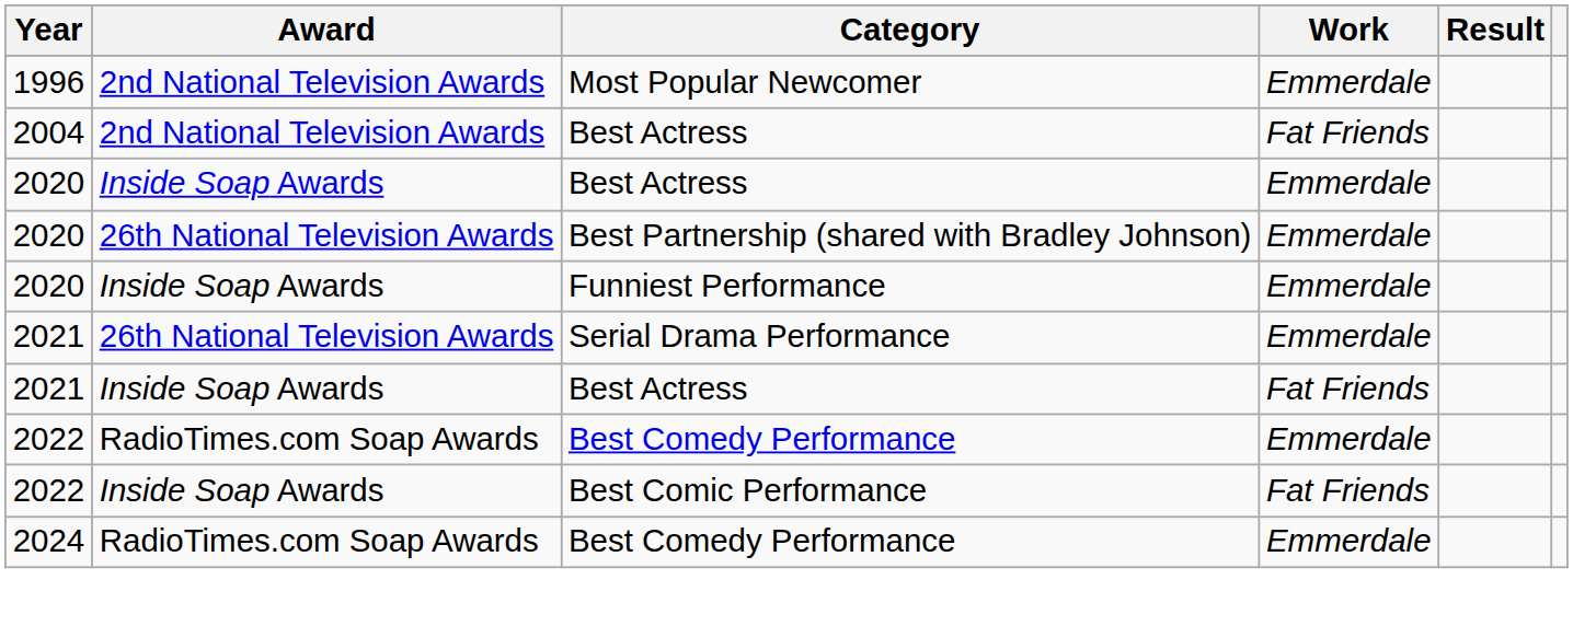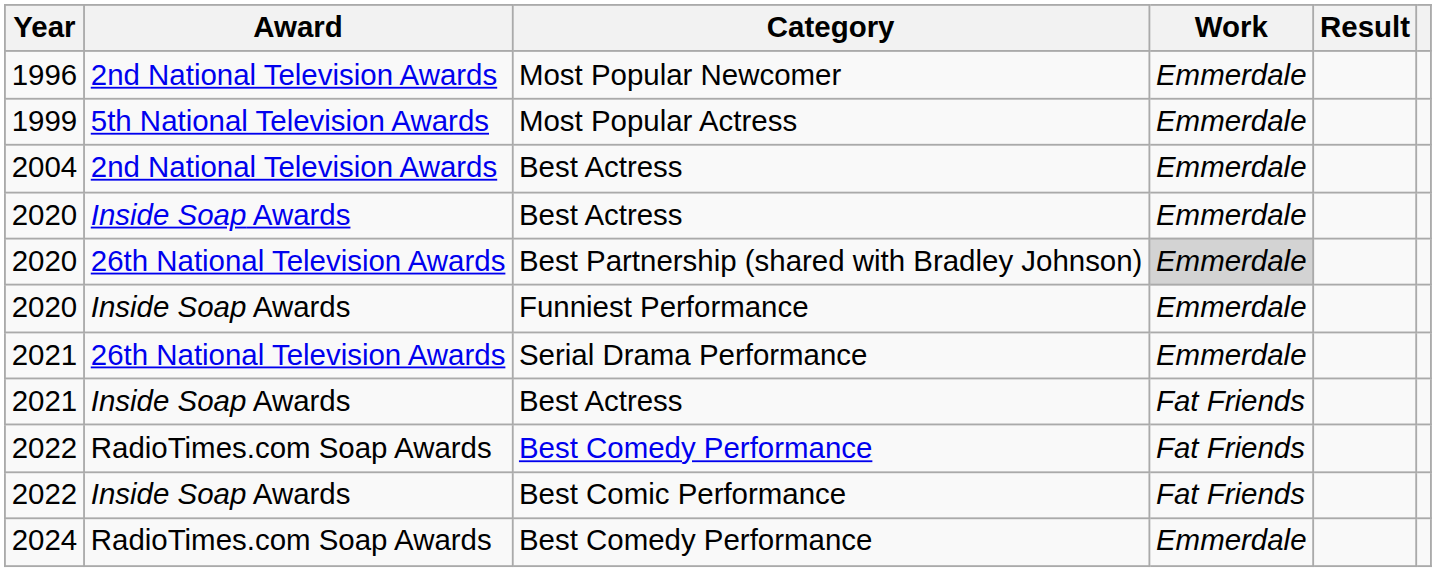+ row: 1999 | 5th National Television Awards | Most Popular Actress | Emmerdale
2004 / Best Actress | Work: Fat Friends -> Emmerdale
Best Partnership (shared with Bradley Johnson) | Work: no background -> lightgrey background
2022 / Best Comedy Performance | Work: Emmerdale -> Fat Friends
